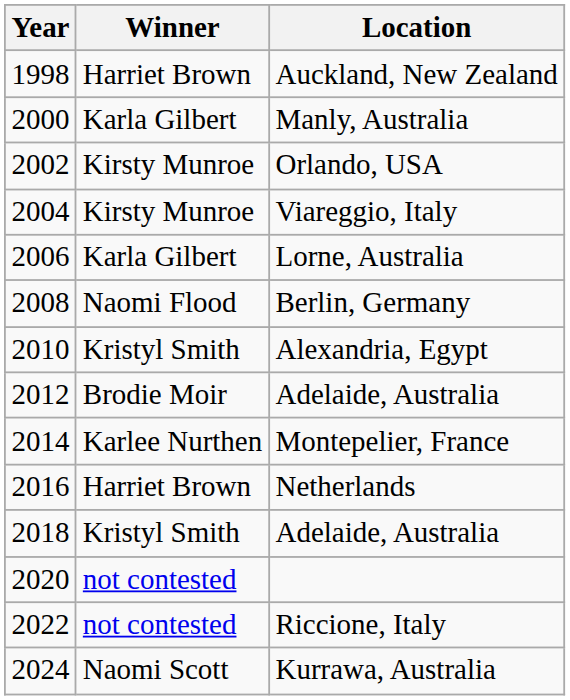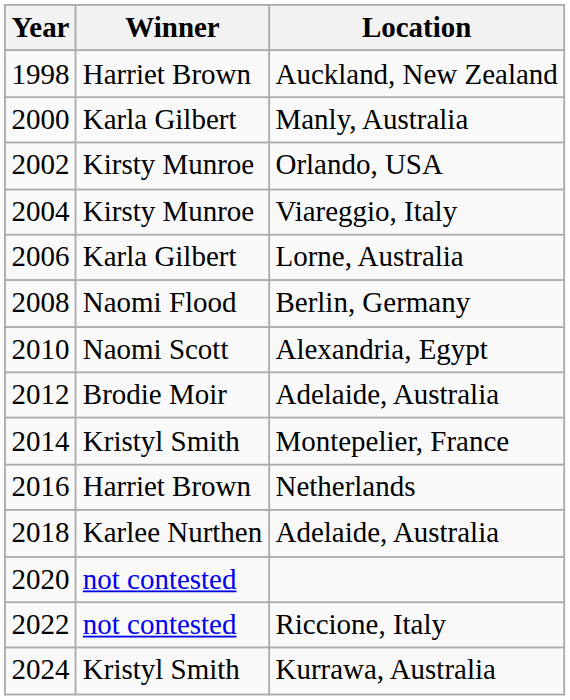Alexandria, Egypt | Winner: Kristyl Smith -> Naomi Scott
Montepelier, France | Winner: Karlee Nurthen -> Kristyl Smith
2018 / Adelaide, Australia | Winner: Kristyl Smith -> Karlee Nurthen
Kurrawa, Australia | Winner: Naomi Scott -> Kristyl Smith
